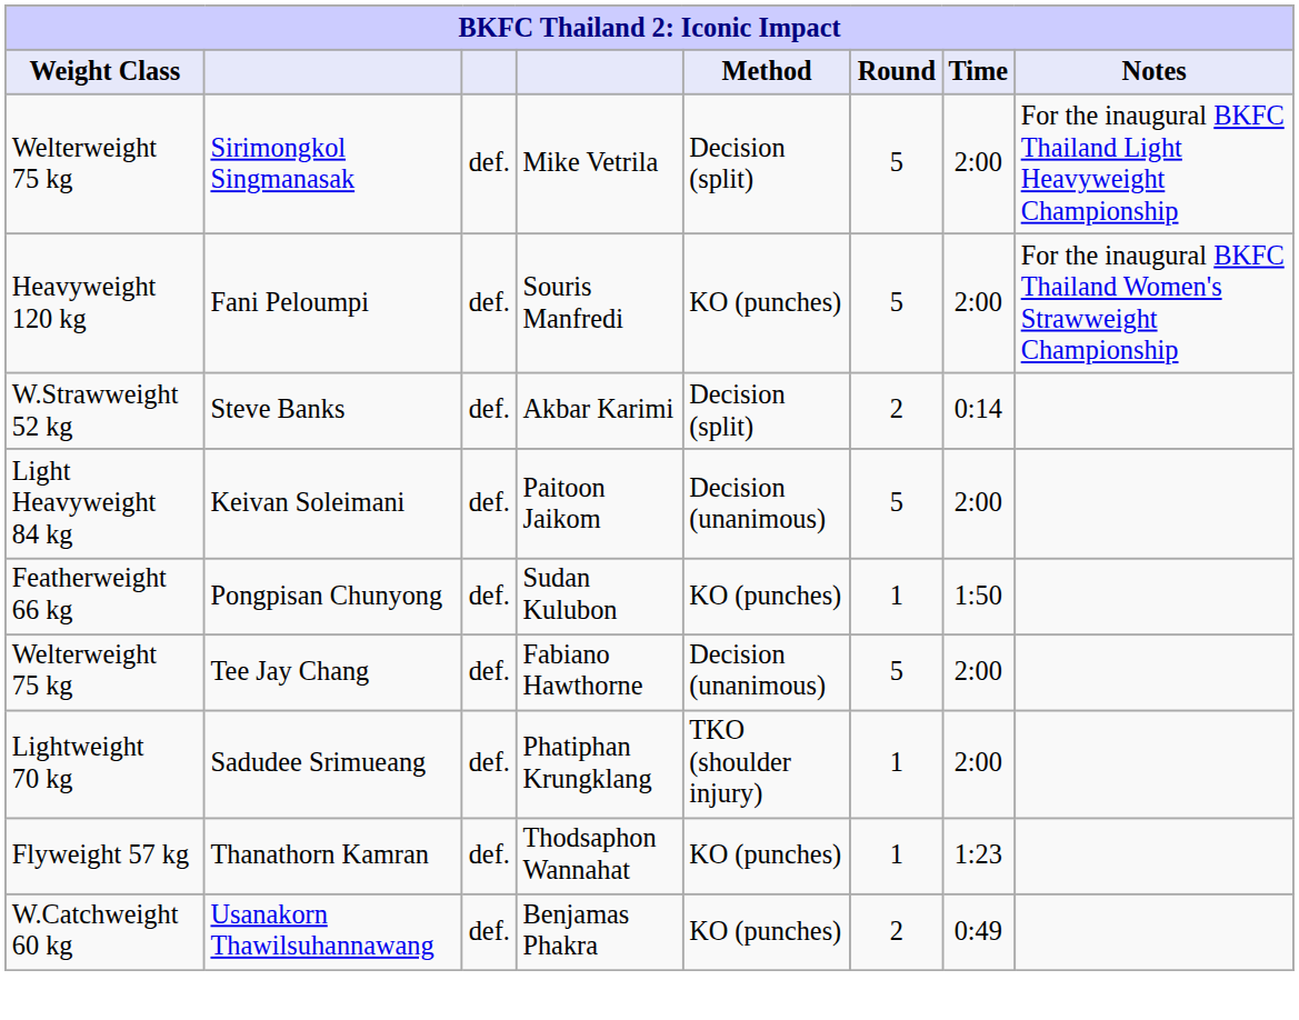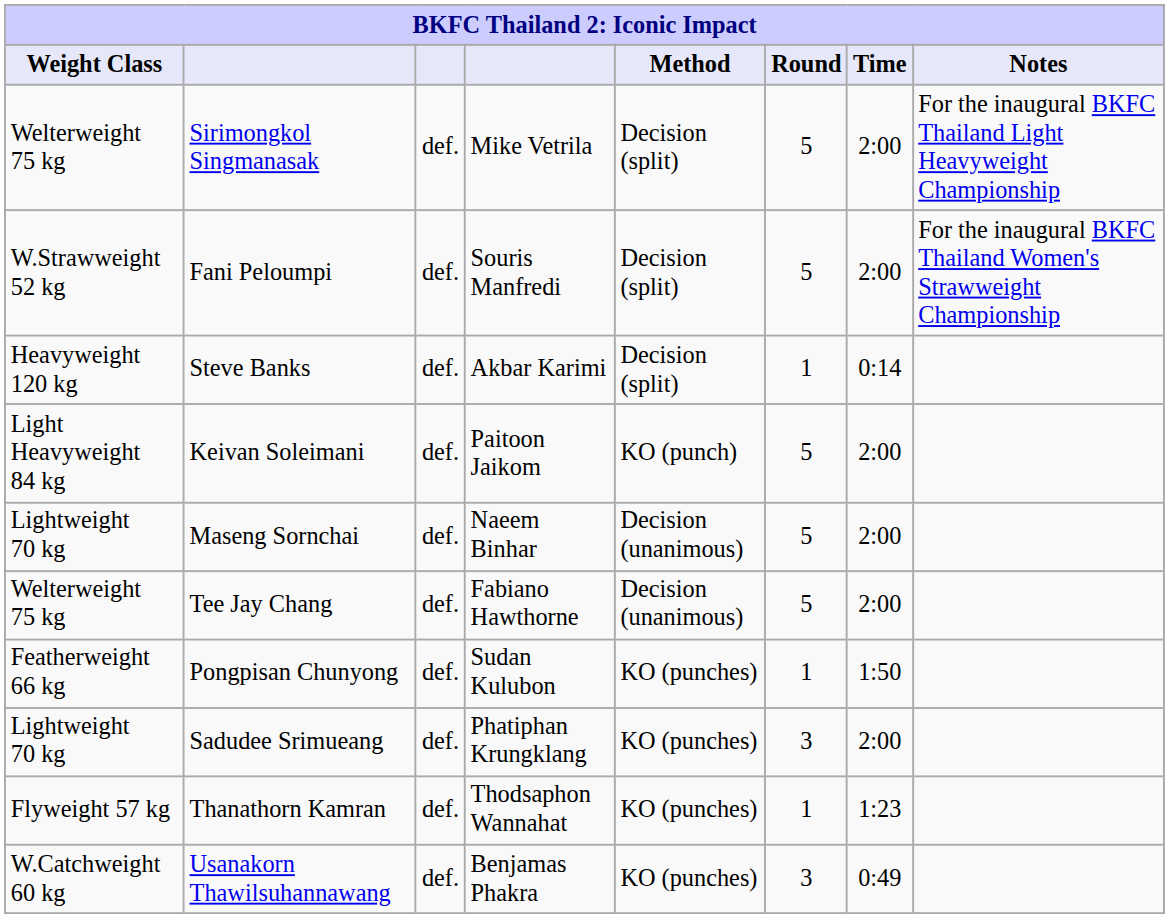Fani Peloumpi | Weight Class: Heavyweight 120 kg -> W.Strawweight 52 kg
Fani Peloumpi | Method: KO (punches) -> Decision (split)
Steve Banks | Weight Class: W.Strawweight 52 kg -> Heavyweight 120 kg
Steve Banks | Round: 2 -> 1
Keivan Soleimani | Method: Decision (unanimous) -> KO (punch)
+ row: Lightweight 70 kg | Maseng Sornchai | def. | Naeem Binhar | Decision (unanimous) | 5 | 2:00
rows swapped: Pongpisan Chunyong <-> Tee Jay Chang
Sadudee Srimueang | Method: TKO (shoulder injury) -> KO (punches)
Sadudee Srimueang | Round: 1 -> 3
Usanakorn Thawilsuhannawang | Round: 2 -> 3
